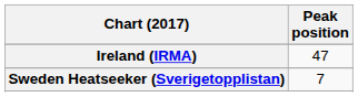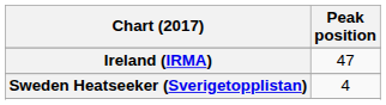Sweden Heatseeker (Sverigetopplistan) | Peak position: 7 -> 4
